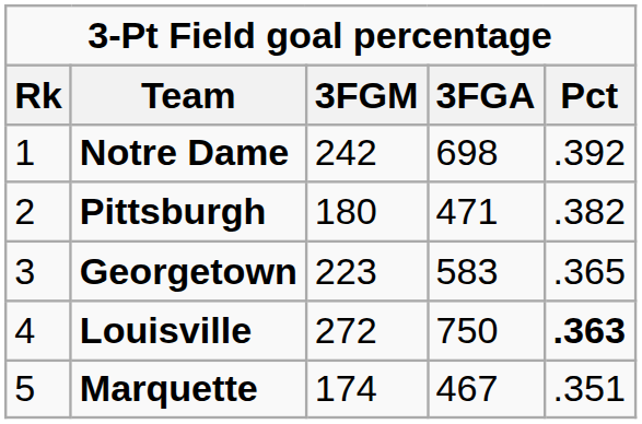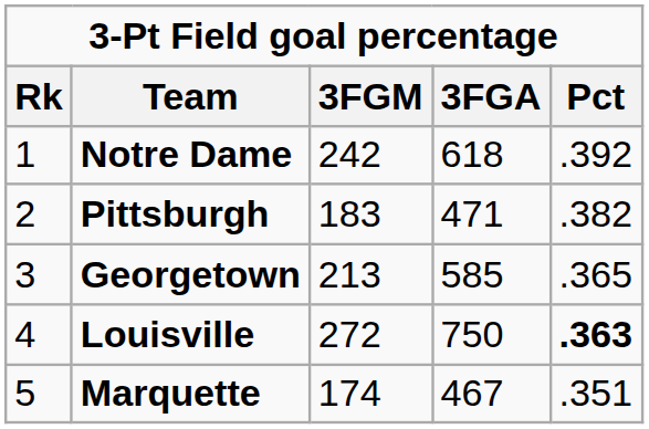Notre Dame | 3FGA: 698 -> 618
Pittsburgh | 3FGM: 180 -> 183
Georgetown | 3FGM: 223 -> 213
Georgetown | 3FGA: 583 -> 585
